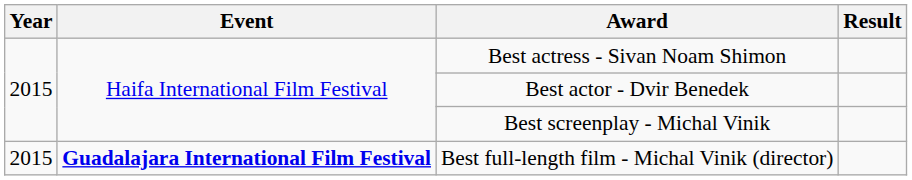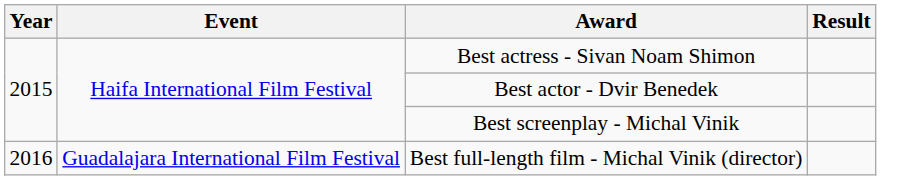Best full-length film - Michal Vinik (director) | Year: 2015 -> 2016
Best full-length film - Michal Vinik (director) | Event: bold -> normal
